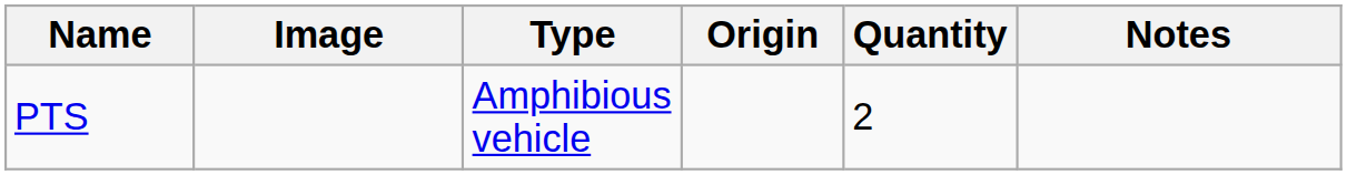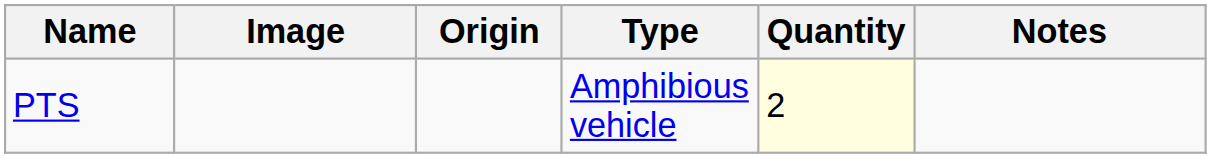columns swapped: Type <-> Origin
PTS | Quantity: no background -> lightyellow background
